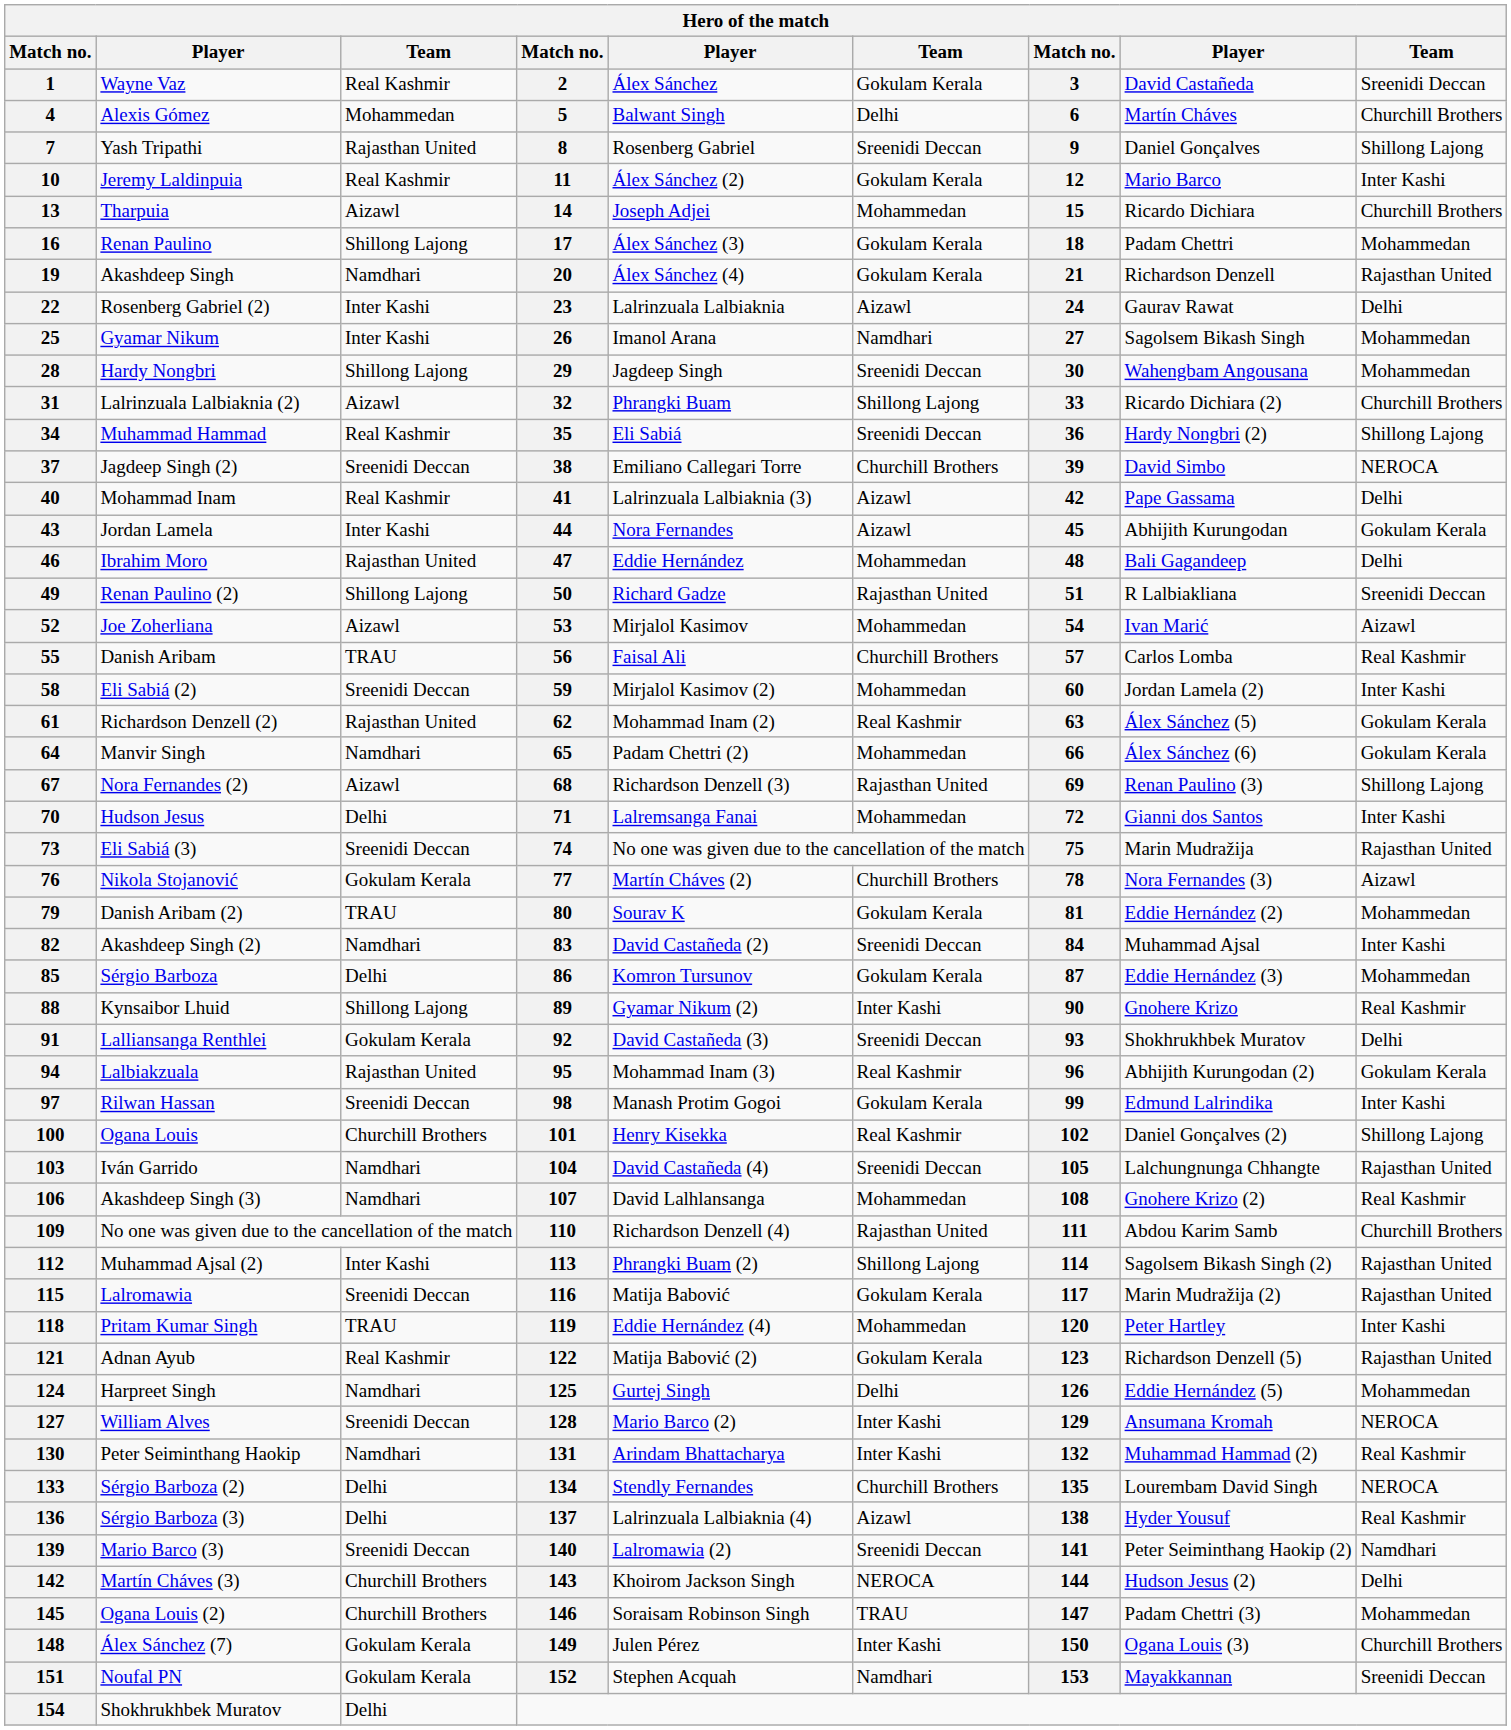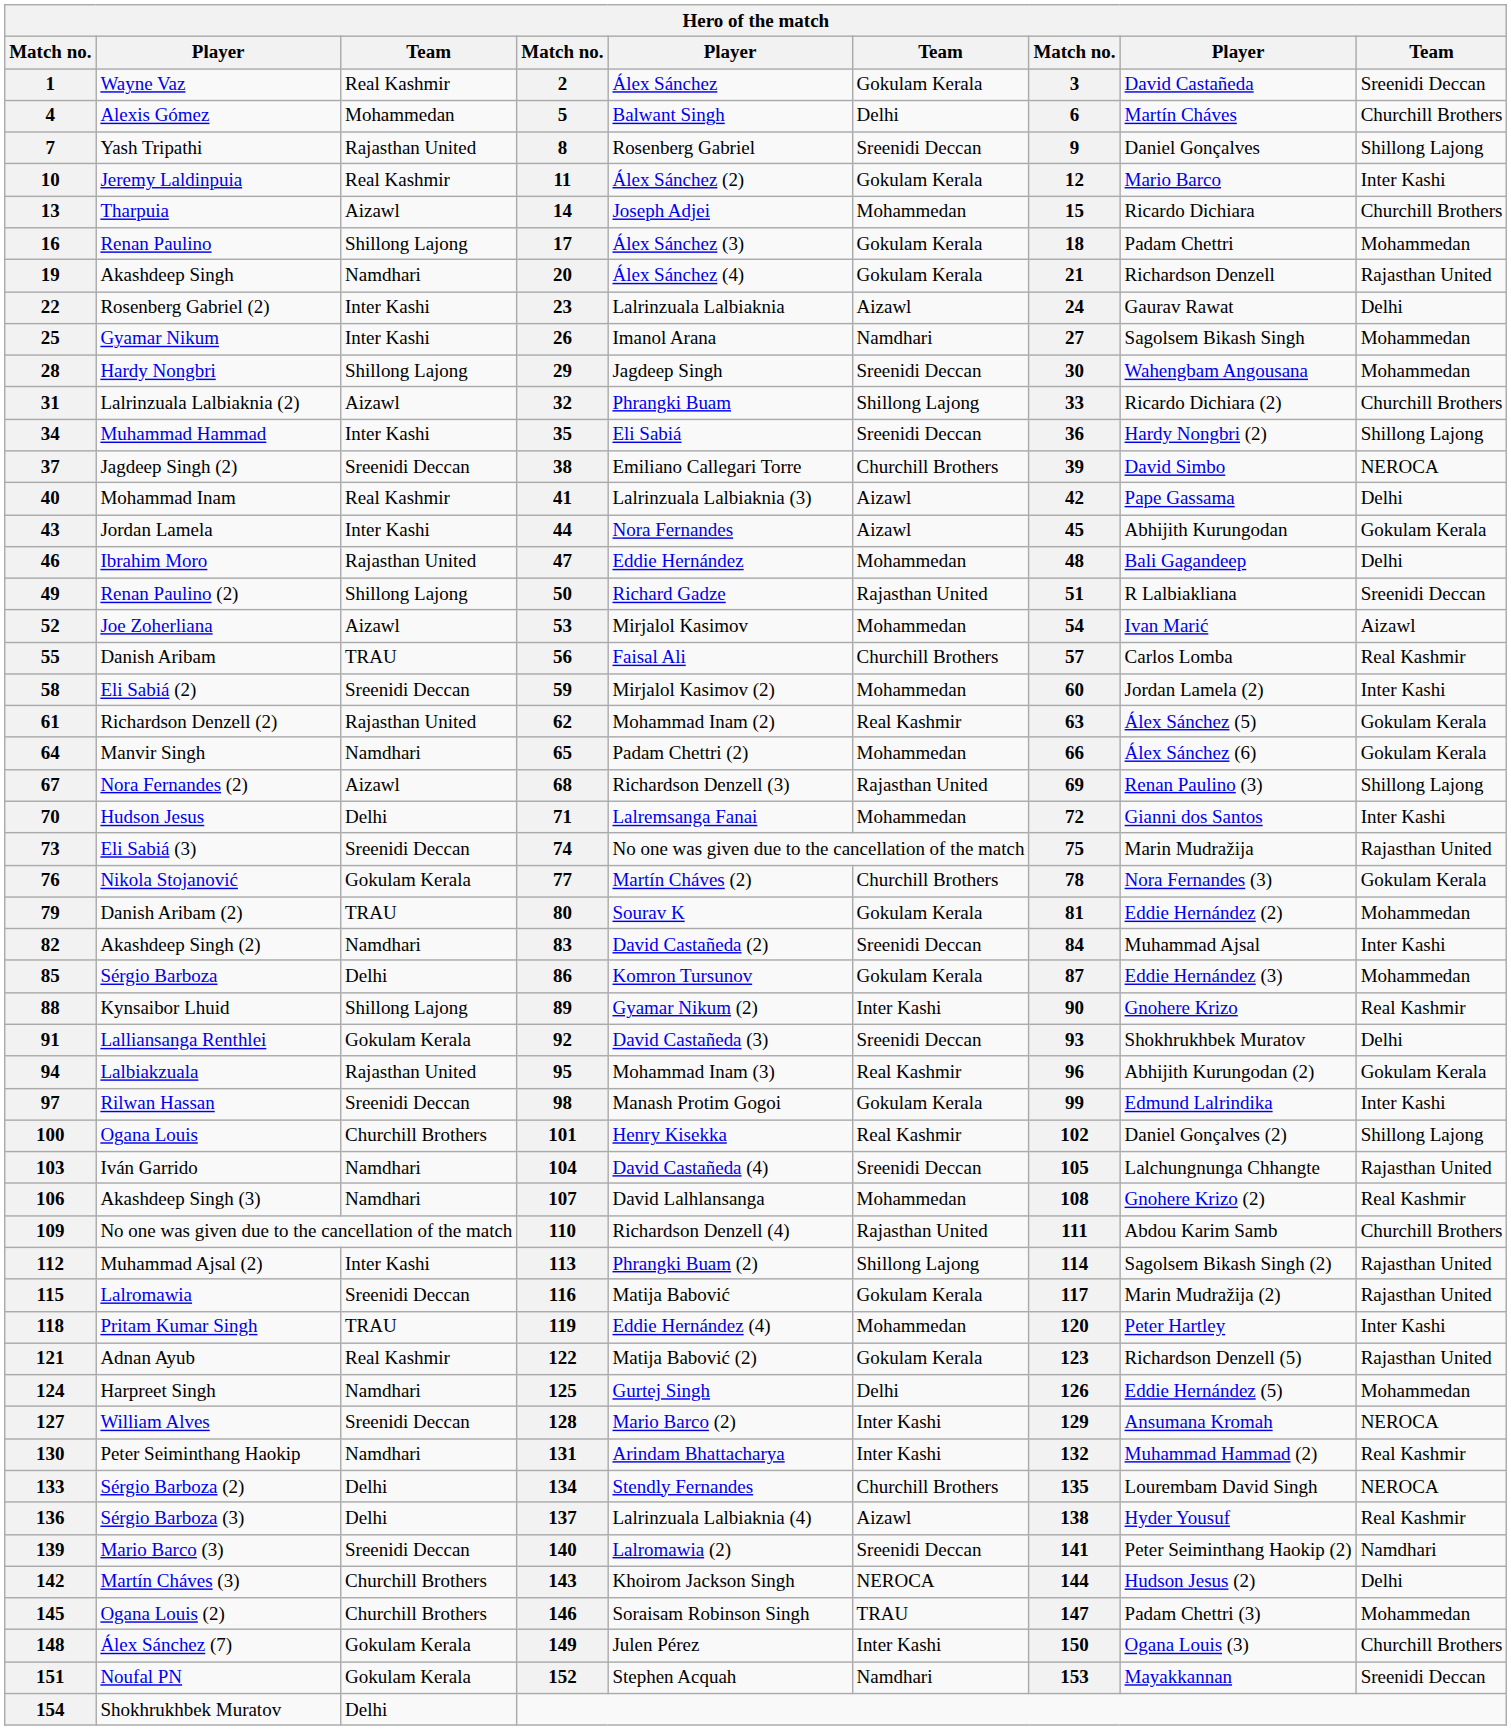34 | column 3: Real Kashmir -> Inter Kashi
76 | column 9: Aizawl -> Gokulam Kerala
